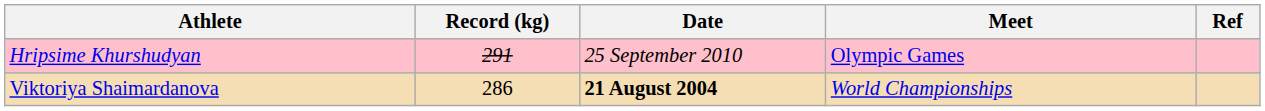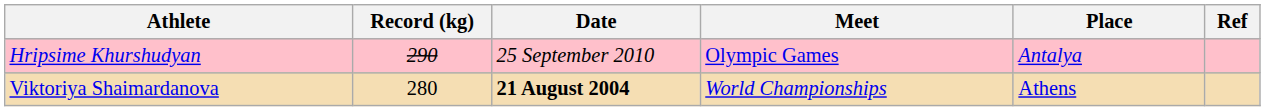+ column: Place | Antalya | Athens
Hripsime Khurshudyan | Record (kg): 291 -> 290
Viktoriya Shaimardanova | Record (kg): 286 -> 280
